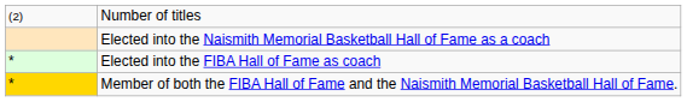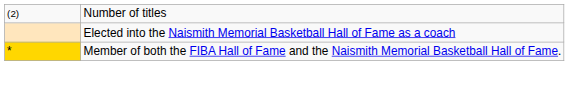- row: * | Elected into the FIBA Hall of Fame as coach
